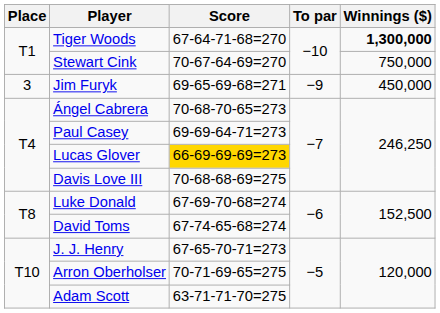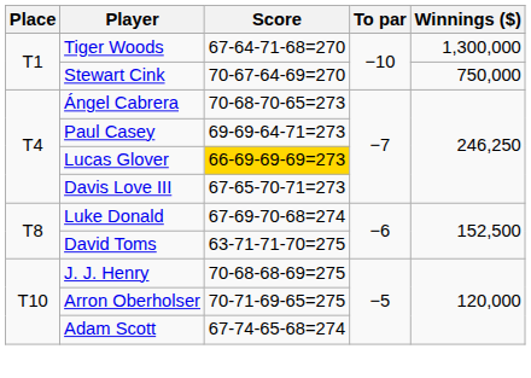Tiger Woods | Winnings ($): bold -> normal
- row: 3 | Jim Furyk | 69-65-69-68=271 | −9 | 450,000
Davis Love III | Score: 70-68-68-69=275 -> 67-65-70-71=273
David Toms | Score: 67-74-65-68=274 -> 63-71-71-70=275
J. J. Henry | Score: 67-65-70-71=273 -> 70-68-68-69=275
Adam Scott | Score: 63-71-71-70=275 -> 67-74-65-68=274
